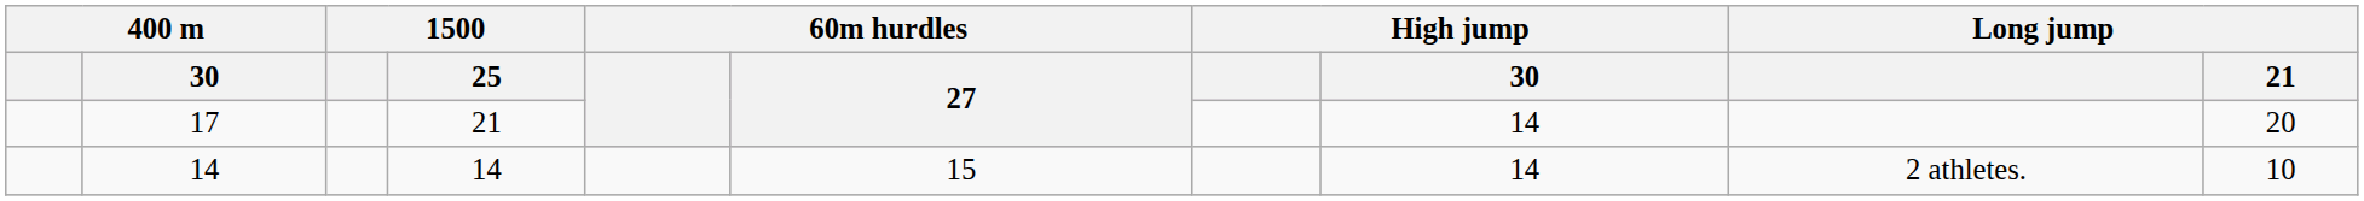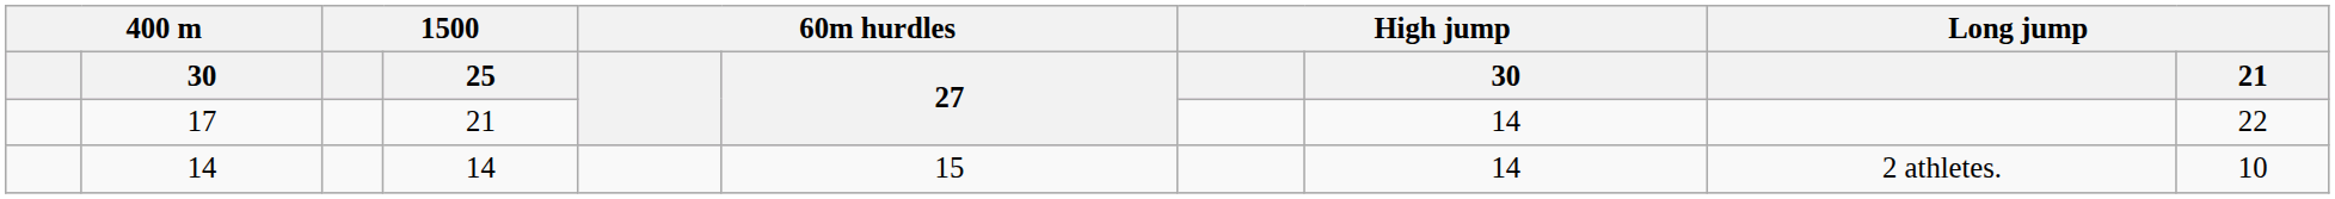17 | Long jump / 21: 20 -> 22
